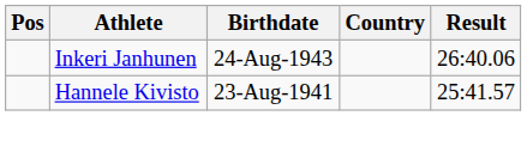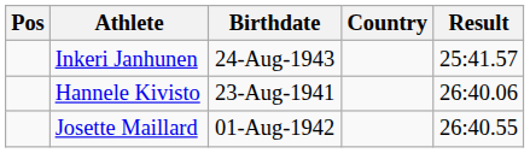Inkeri Janhunen | Result: 26:40.06 -> 25:41.57
Hannele Kivisto | Result: 25:41.57 -> 26:40.06
+ row: Josette Maillard | 01-Aug-1942 | 26:40.55
